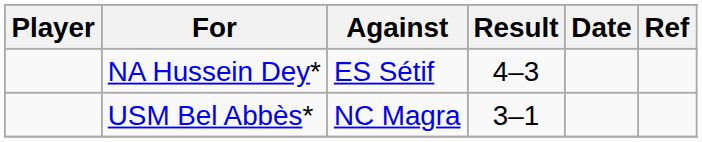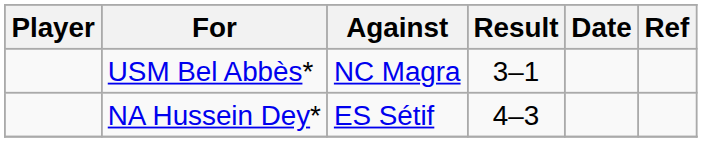rows swapped: NA Hussein Dey* <-> USM Bel Abbès*
